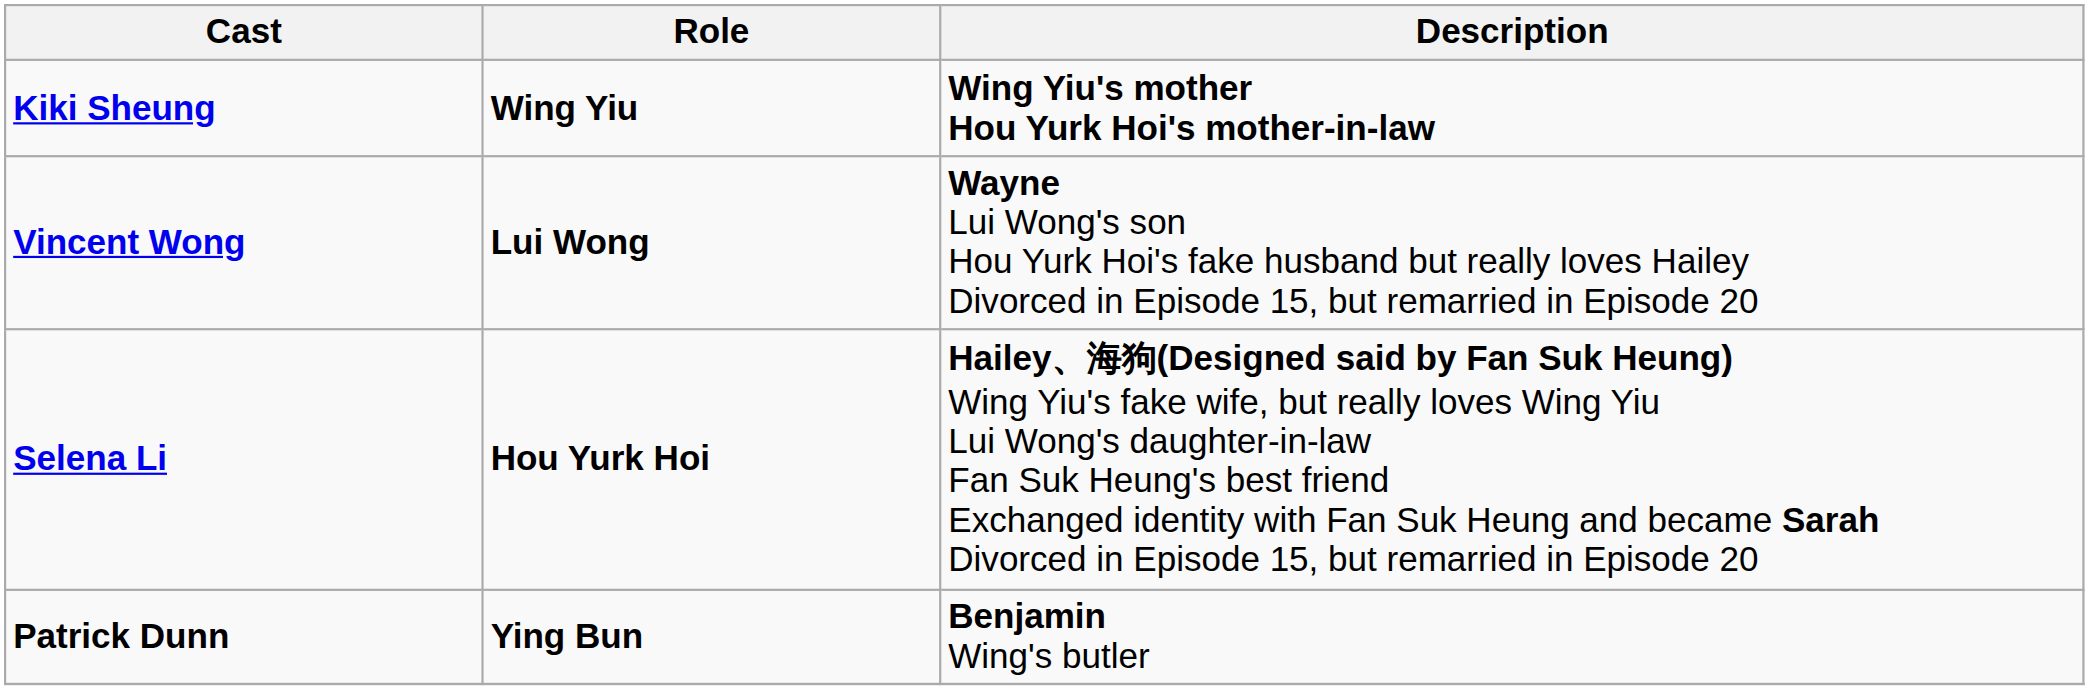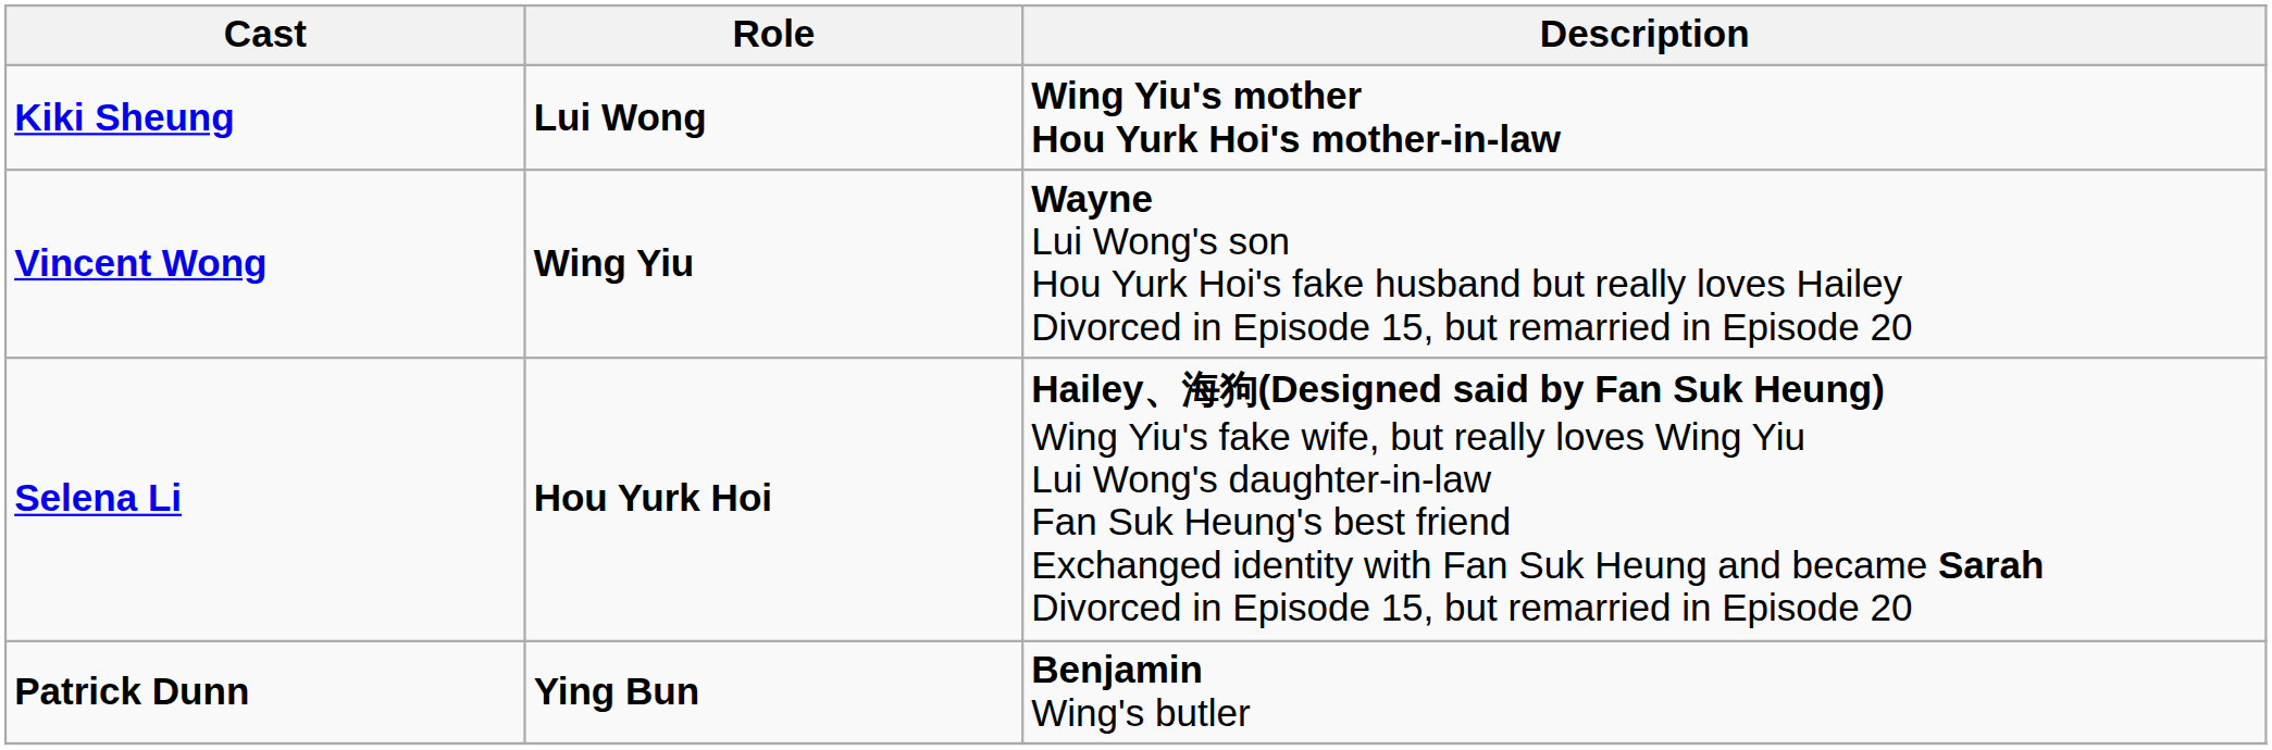Kiki Sheung | Role: Wing Yiu -> Lui Wong
Vincent Wong | Role: Lui Wong -> Wing Yiu
